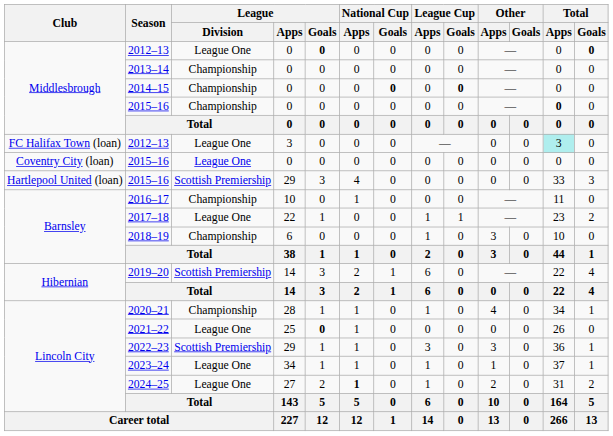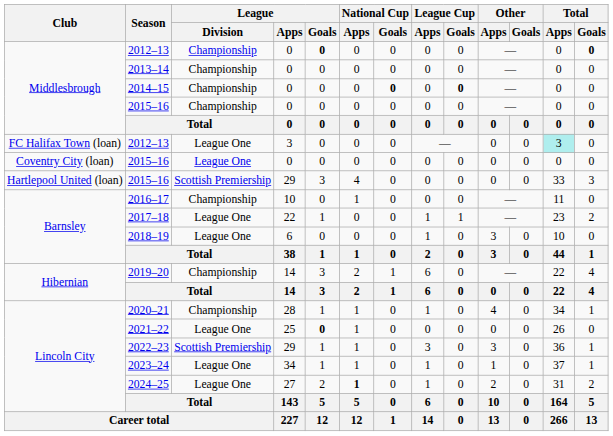Middlesbrough / 2012–13 | League / Division: League One -> Championship
Middlesbrough / 2015–16 | Total / Apps: bold -> normal
2018–19 | League / Division: Championship -> League One
2019–20 | League / Division: Scottish Premiership -> Championship
